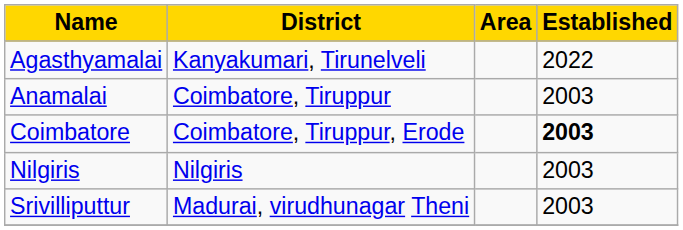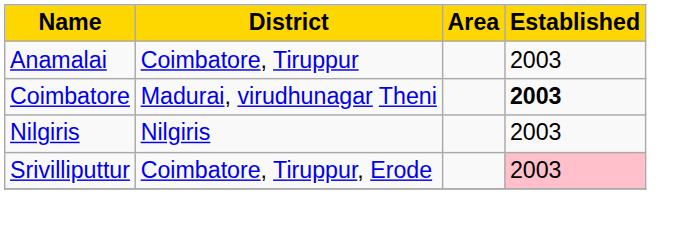- row: Agasthyamalai | Kanyakumari, Tirunelveli | 2022
Coimbatore | District: Coimbatore, Tiruppur, Erode -> Madurai, virudhunagar Theni
Srivilliputtur | District: Madurai, virudhunagar Theni -> Coimbatore, Tiruppur, Erode
Srivilliputtur | Established: no background -> pink background
